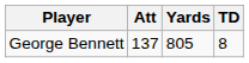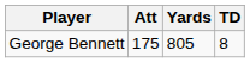George Bennett | Att: 137 -> 175
